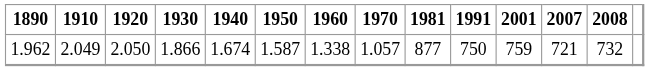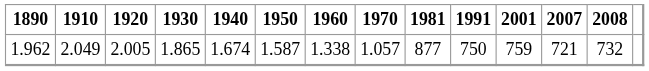1.962 | 1920: 2.050 -> 2.005
1.962 | 1930: 1.866 -> 1.865
